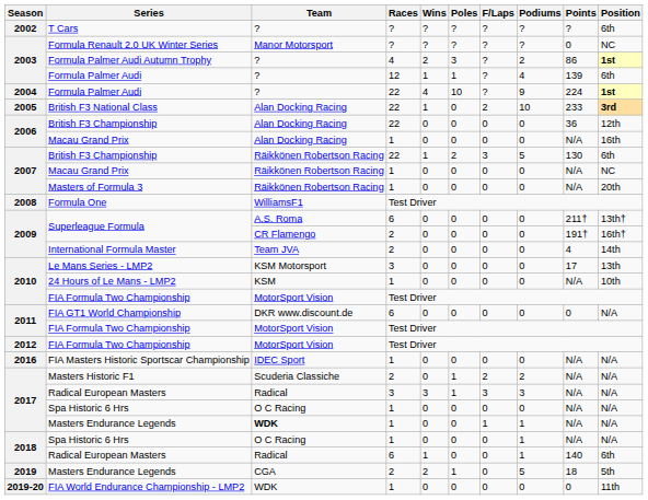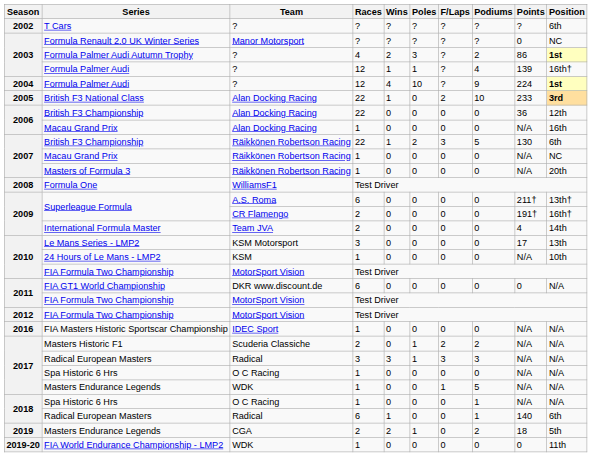2003 / Formula Palmer Audi | Position: 6th -> 16th†
2004 / Formula Palmer Audi | Races: 22 -> 12
2017 / Masters Endurance Legends | Team: bold -> normal
2017 / Masters Endurance Legends | Podiums: 1 -> 5
2019 / Masters Endurance Legends | Podiums: 5 -> 2
